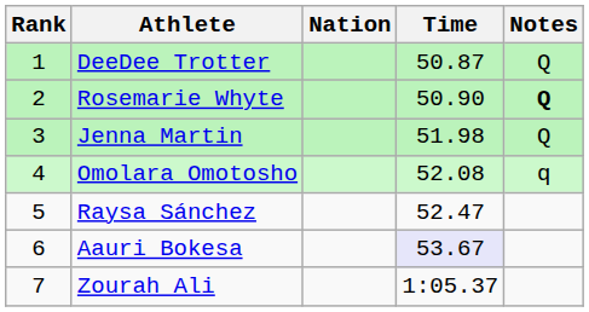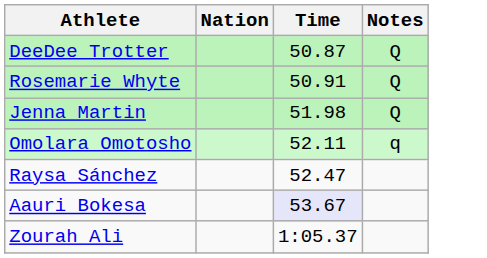- column: Rank | 1 | 2 | 3 | 4 | 5 | 6 | 7
Rosemarie Whyte | Time: 50.90 -> 50.91
Rosemarie Whyte | Notes: bold -> normal
Omolara Omotosho | Time: 52.08 -> 52.11
